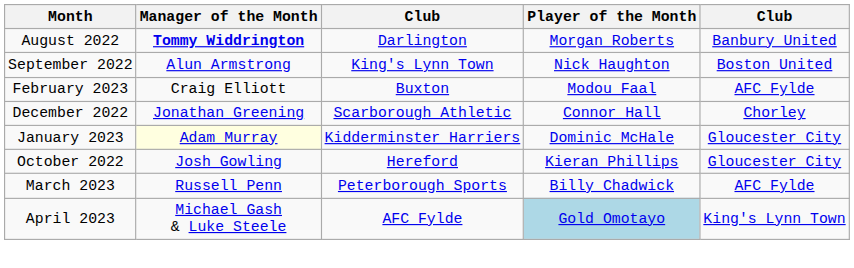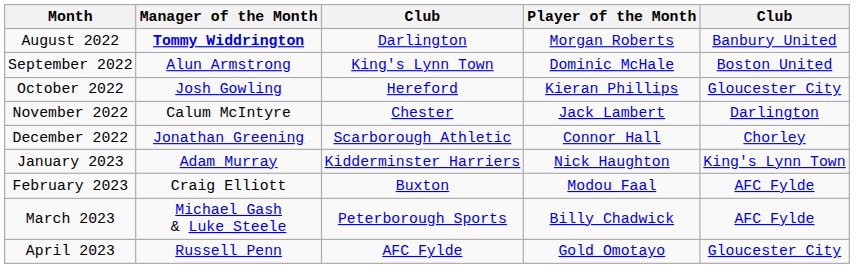September 2022 | Player of the Month: Nick Haughton -> Dominic McHale
rows swapped: October 2022 <-> February 2023
+ row: November 2022 | Calum McIntyre | Chester | Jack Lambert | Darlington
January 2023 | Manager of the Month: lightyellow background -> no background
January 2023 | Player of the Month: Dominic McHale -> Nick Haughton
January 2023 | column 5: Gloucester City -> King's Lynn Town
March 2023 | Manager of the Month: Russell Penn -> Michael Gash & Luke Steele
April 2023 | Manager of the Month: Michael Gash & Luke Steele -> Russell Penn
April 2023 | Player of the Month: lightblue background -> no background
April 2023 | column 5: King's Lynn Town -> Gloucester City
